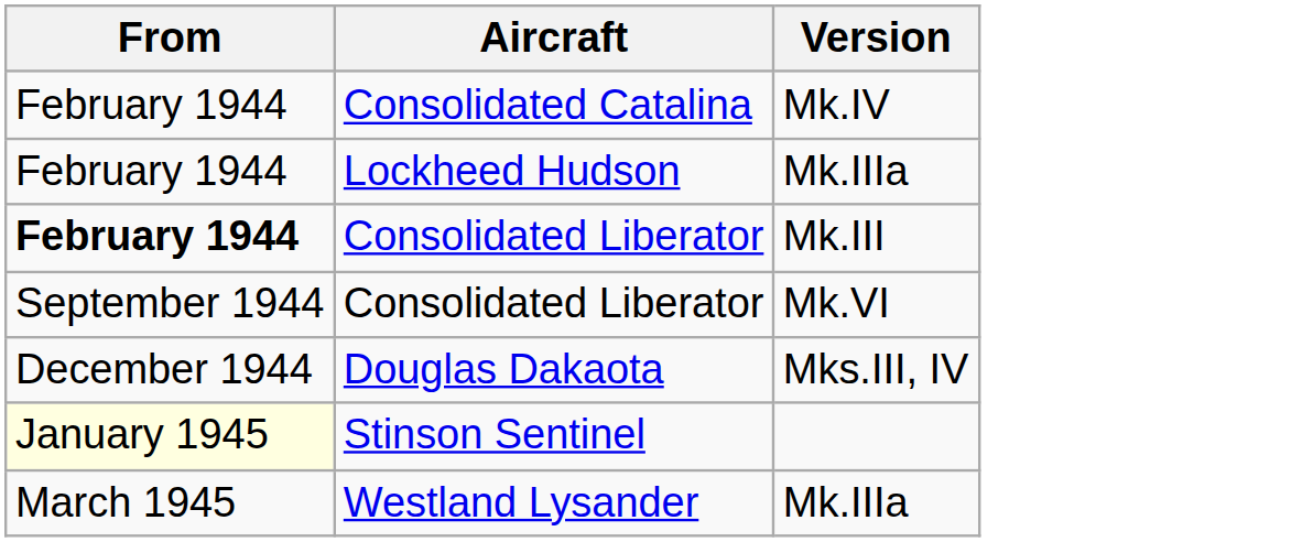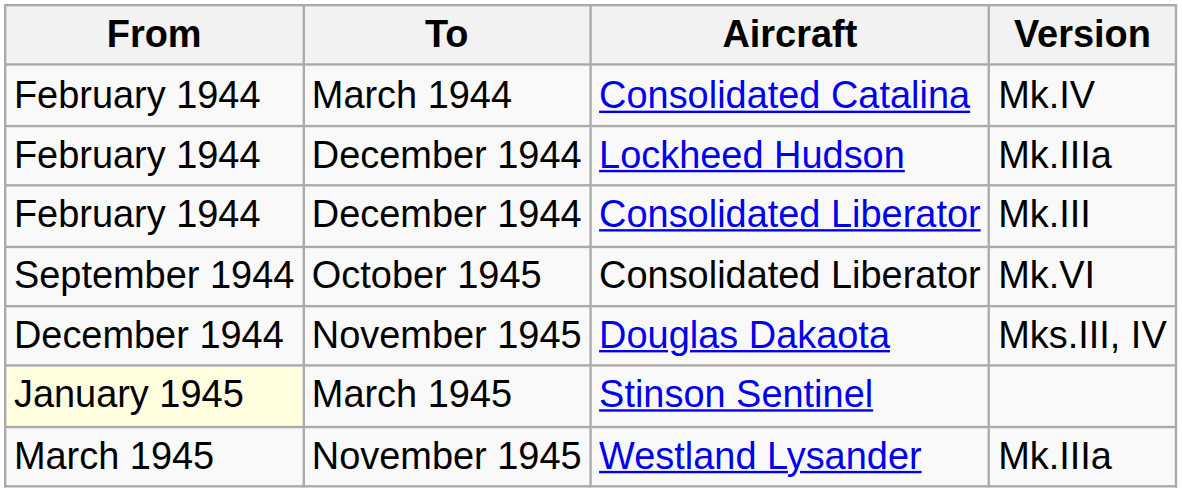+ column: To | March 1944 | December 1944 | December 1944 | October 1945 | November 1945 | March 1945 | November 1945
Consolidated Liberator / Mk.III | From: bold -> normal
